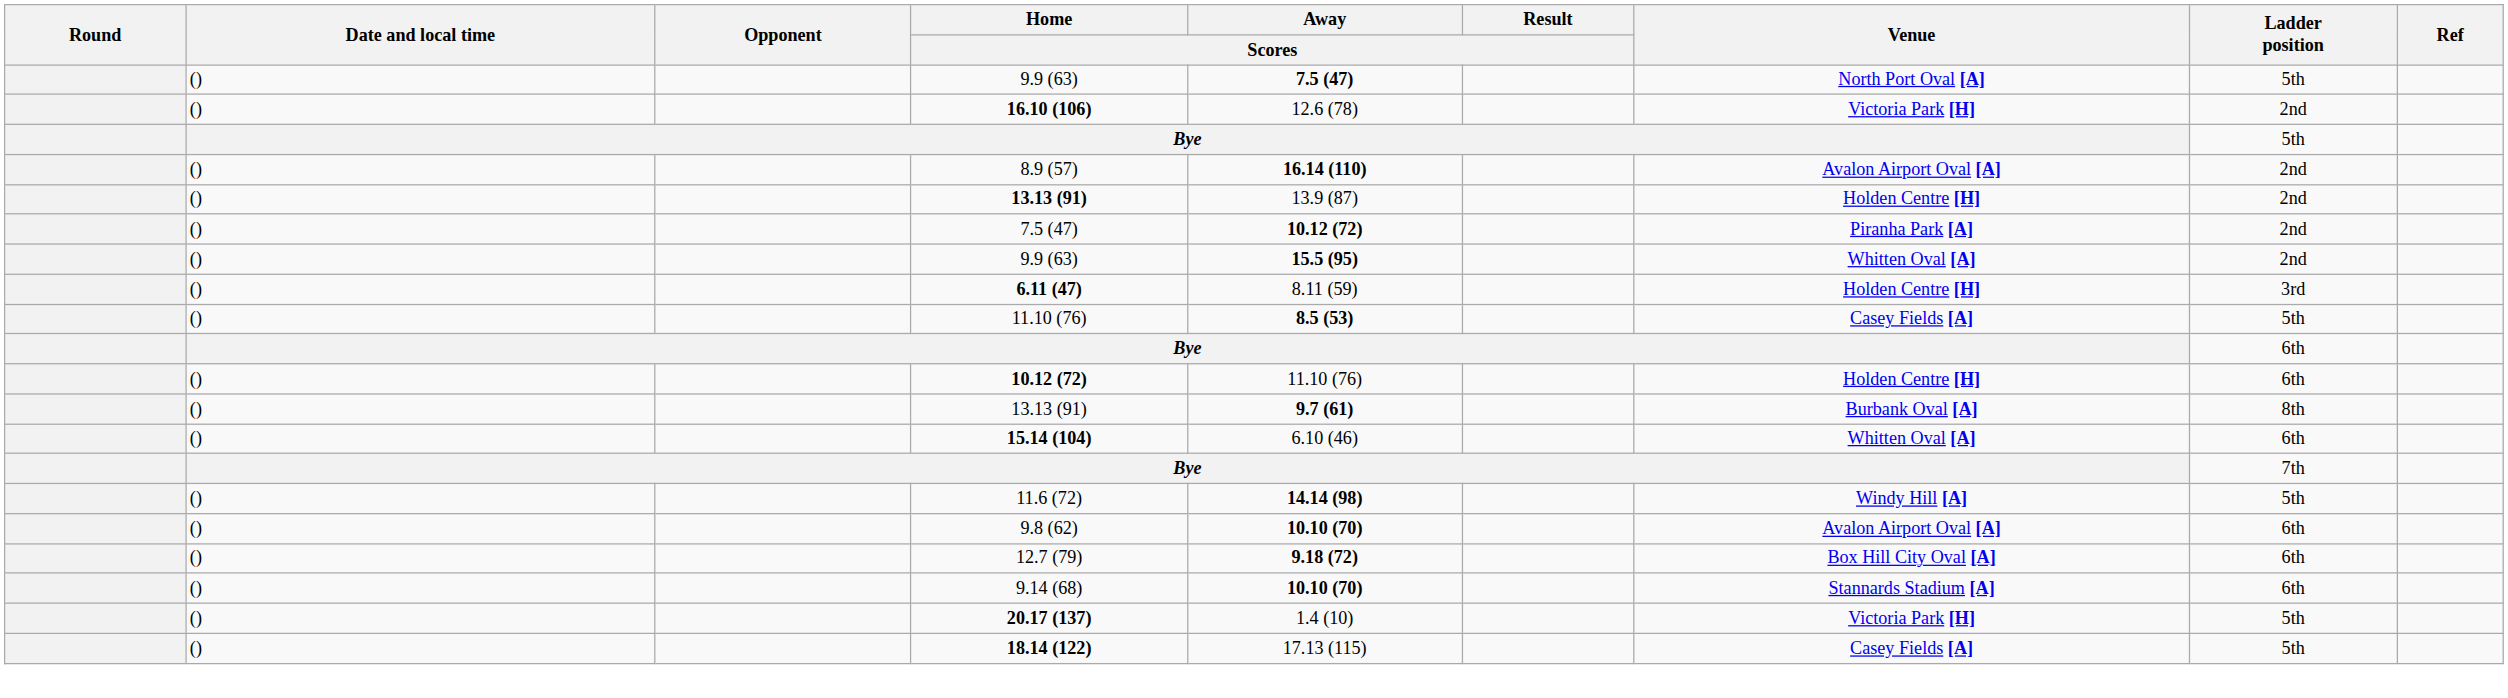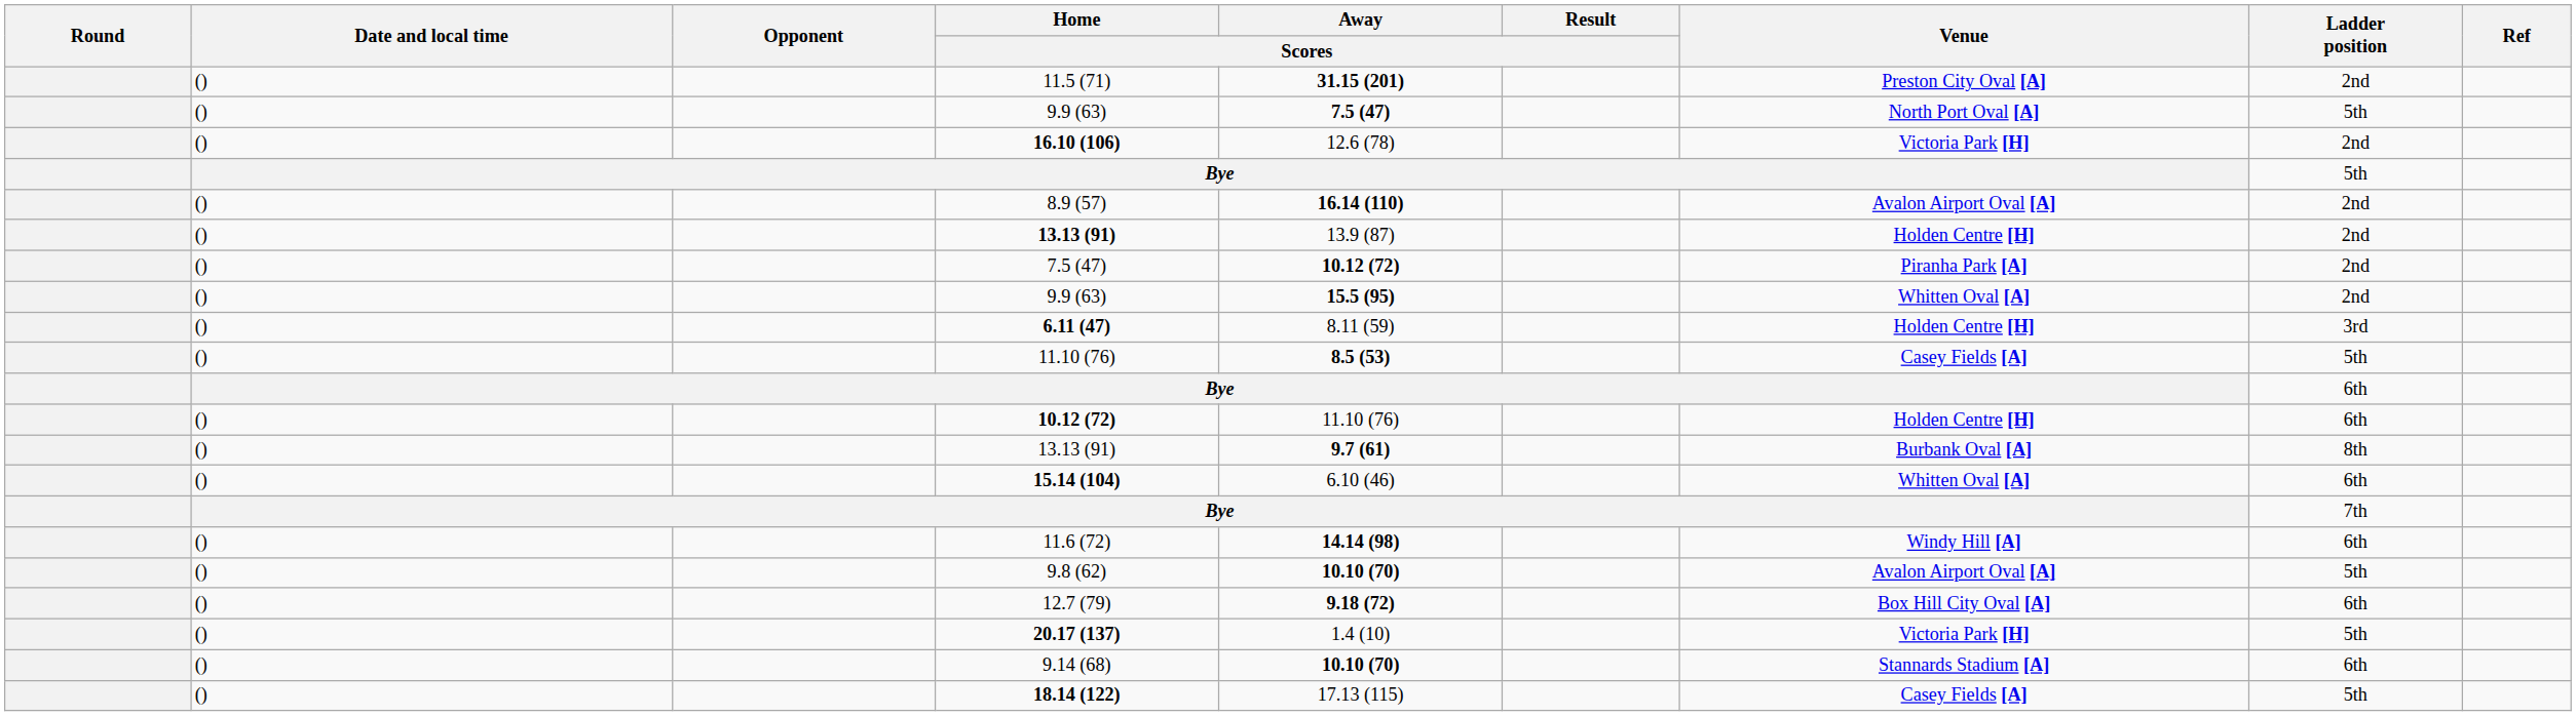+ row: () | 11.5 (71) | 31.15 (201) | Preston City Oval [A] | 2nd
11.6 (72) | Ladder position: 5th -> 6th
9.8 (62) | Ladder position: 6th -> 5th
rows swapped: 9.14 (68) <-> 20.17 (137)
